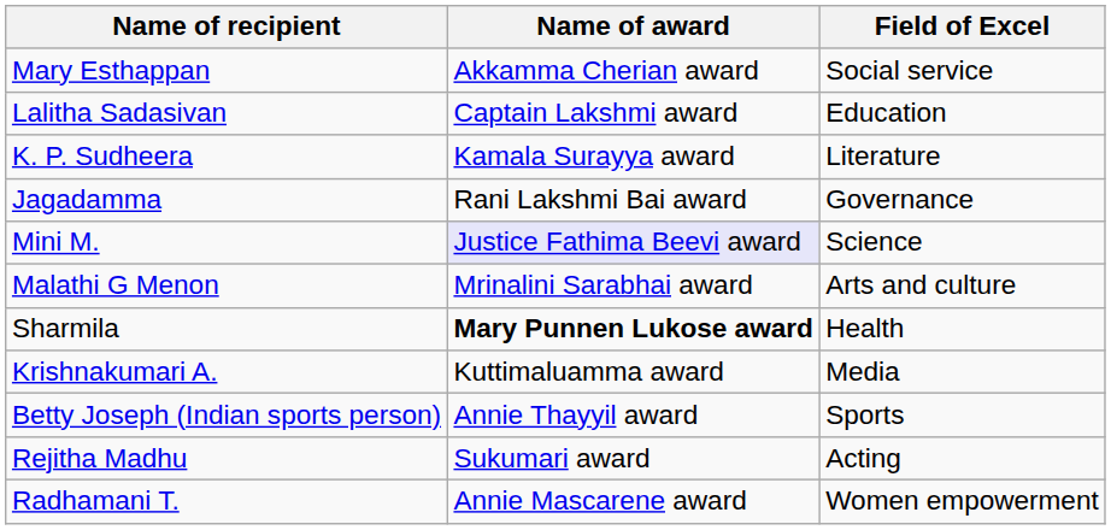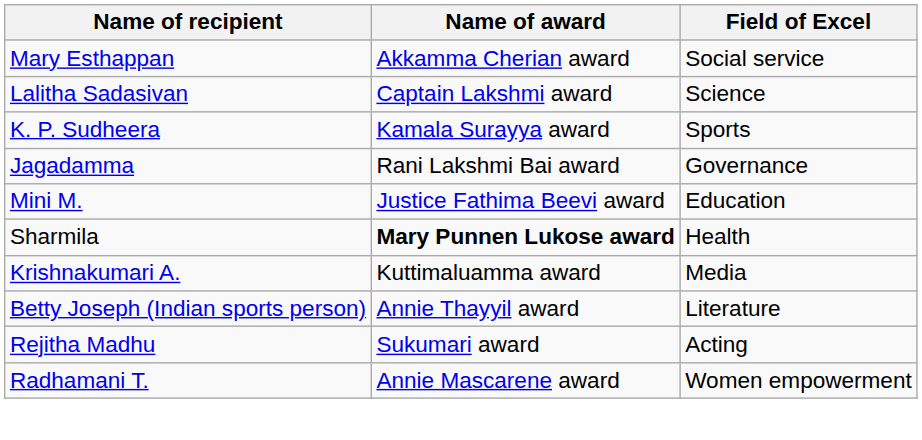Lalitha Sadasivan | Field of Excel: Education -> Science
K. P. Sudheera | Field of Excel: Literature -> Sports
Mini M. | Name of award: lavender background -> no background
Mini M. | Field of Excel: Science -> Education
- row: Malathi G Menon | Mrinalini Sarabhai award | Arts and culture
Betty Joseph (Indian sports person) | Field of Excel: Sports -> Literature
